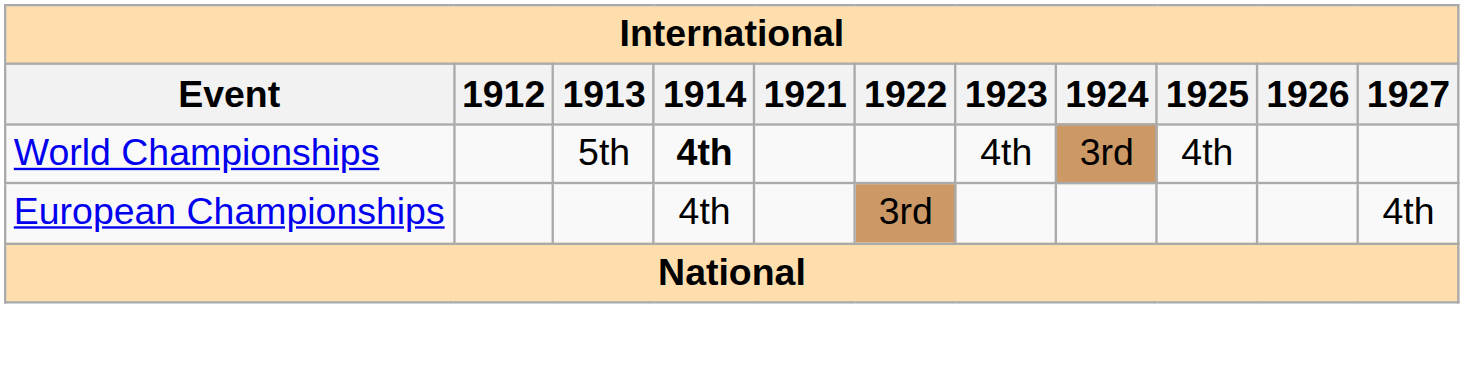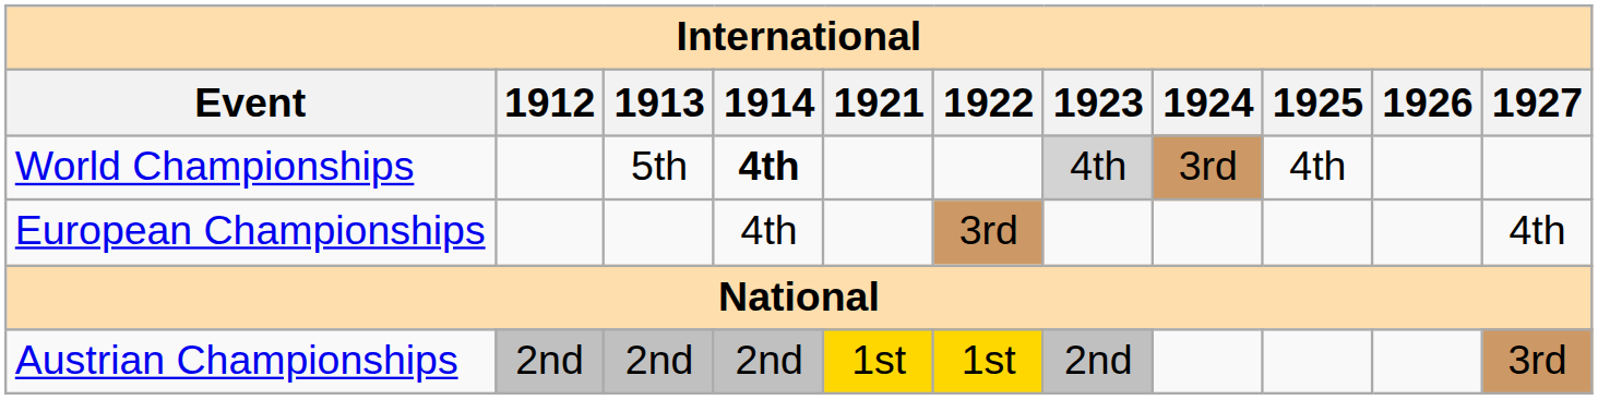World Championships | 1923: no background -> lightgrey background
+ row: Austrian Championships | 2nd | 2nd | 2nd | 1st | 1st | 2nd | 3rd
